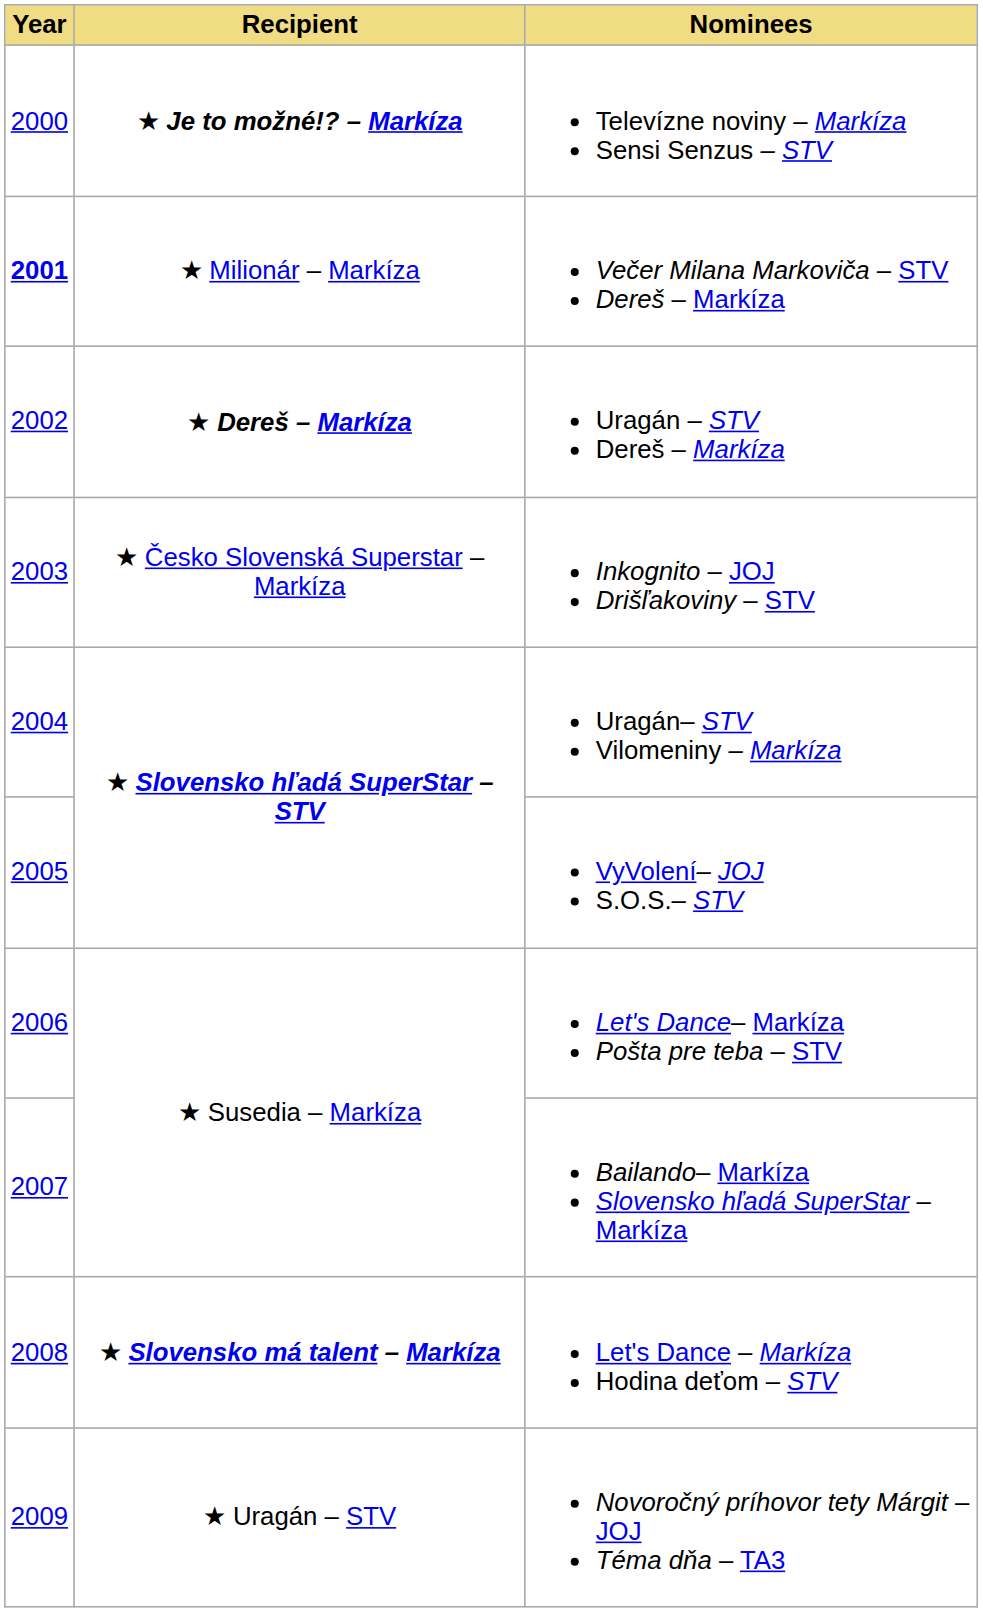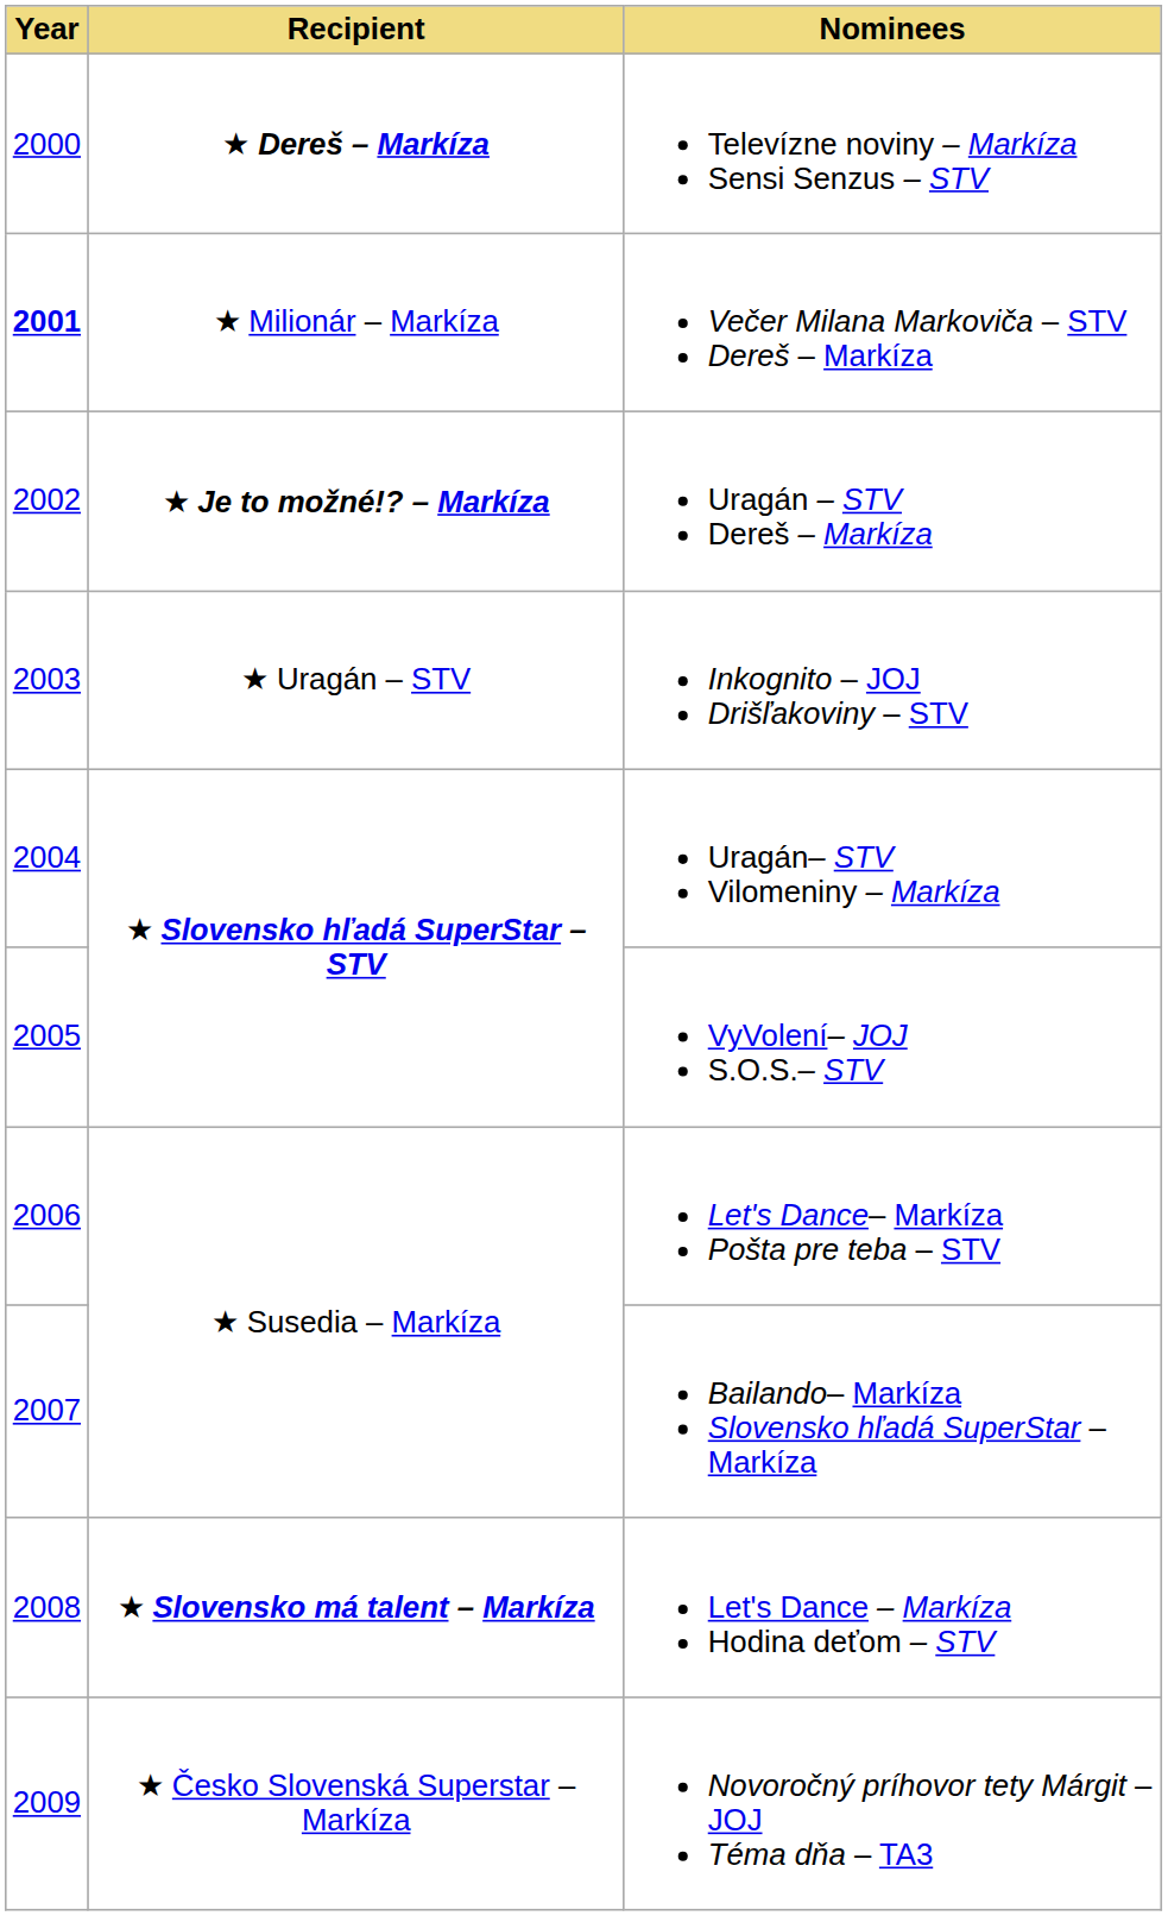Televízne noviny – Markíza Sensi Senzus – STV | Recipient: ★ Je to možné!? – Markíza -> ★ Dereš – Markíza
Uragán – STV Dereš – Markíza | Recipient: ★ Dereš – Markíza -> ★ Je to možné!? – Markíza
Inkognito – JOJ Drišľakoviny – STV | Recipient: ★ Česko Slovenská Superstar – Markíza -> ★ Uragán – STV
Novoročný príhovor tety Márgit – JOJ Téma dňa – TA3 | Recipient: ★ Uragán – STV -> ★ Česko Slovenská Superstar – Markíza
